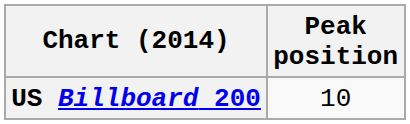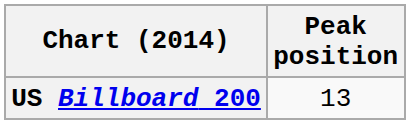US Billboard 200 | Peak position: 10 -> 13
